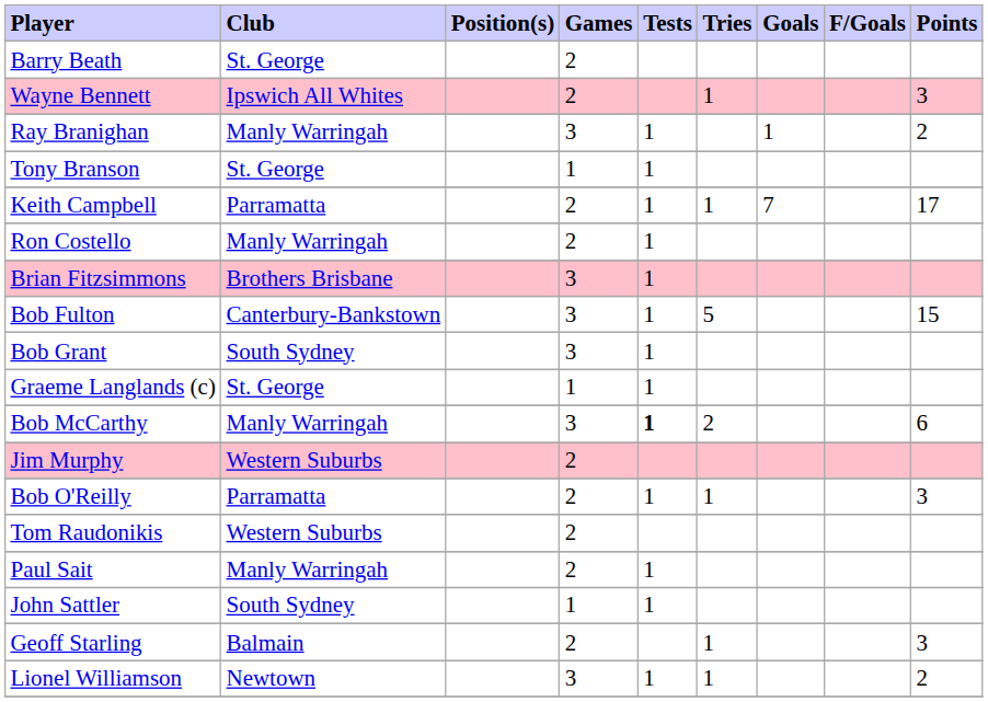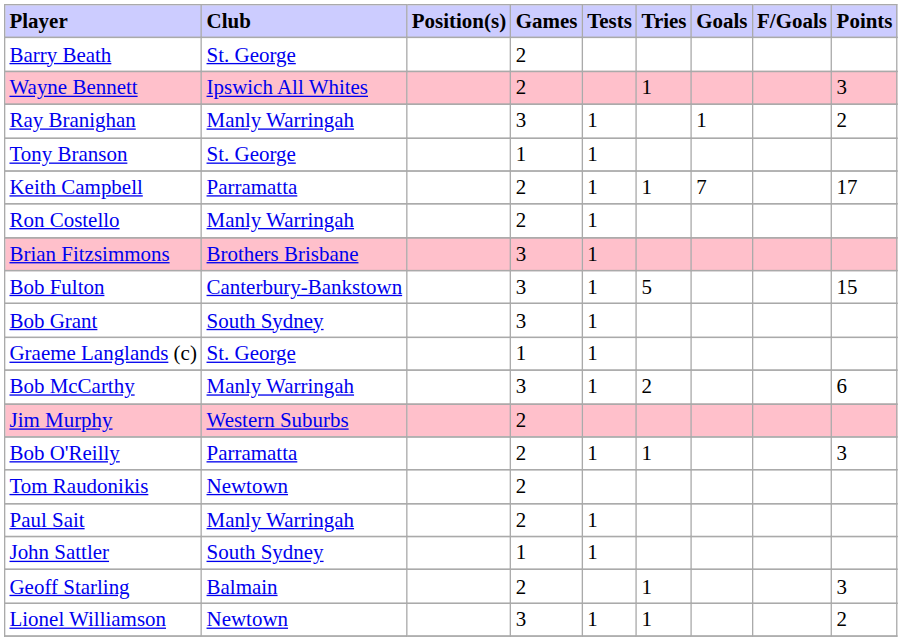Bob McCarthy | Tests: bold -> normal
Tom Raudonikis | Club: Western Suburbs -> Newtown
